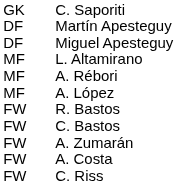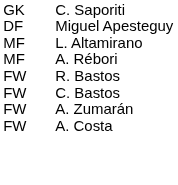- row: DF | Martín Apesteguy
- row: MF | A. López
- row: FW | C. Riss
